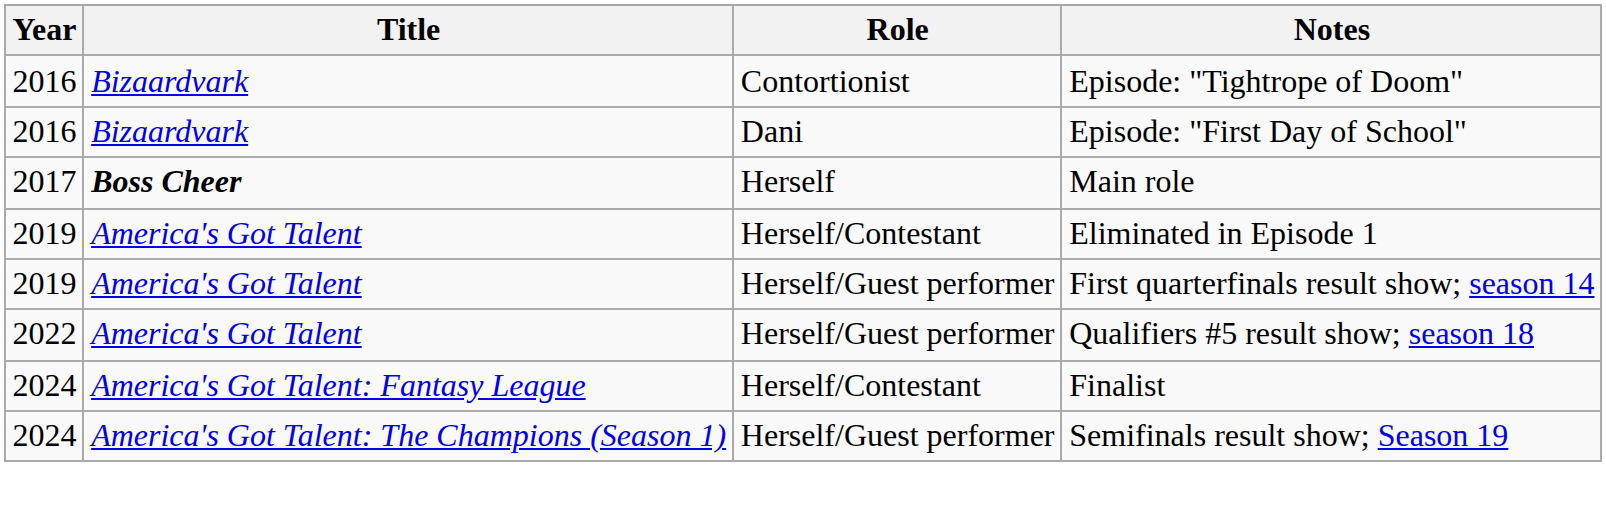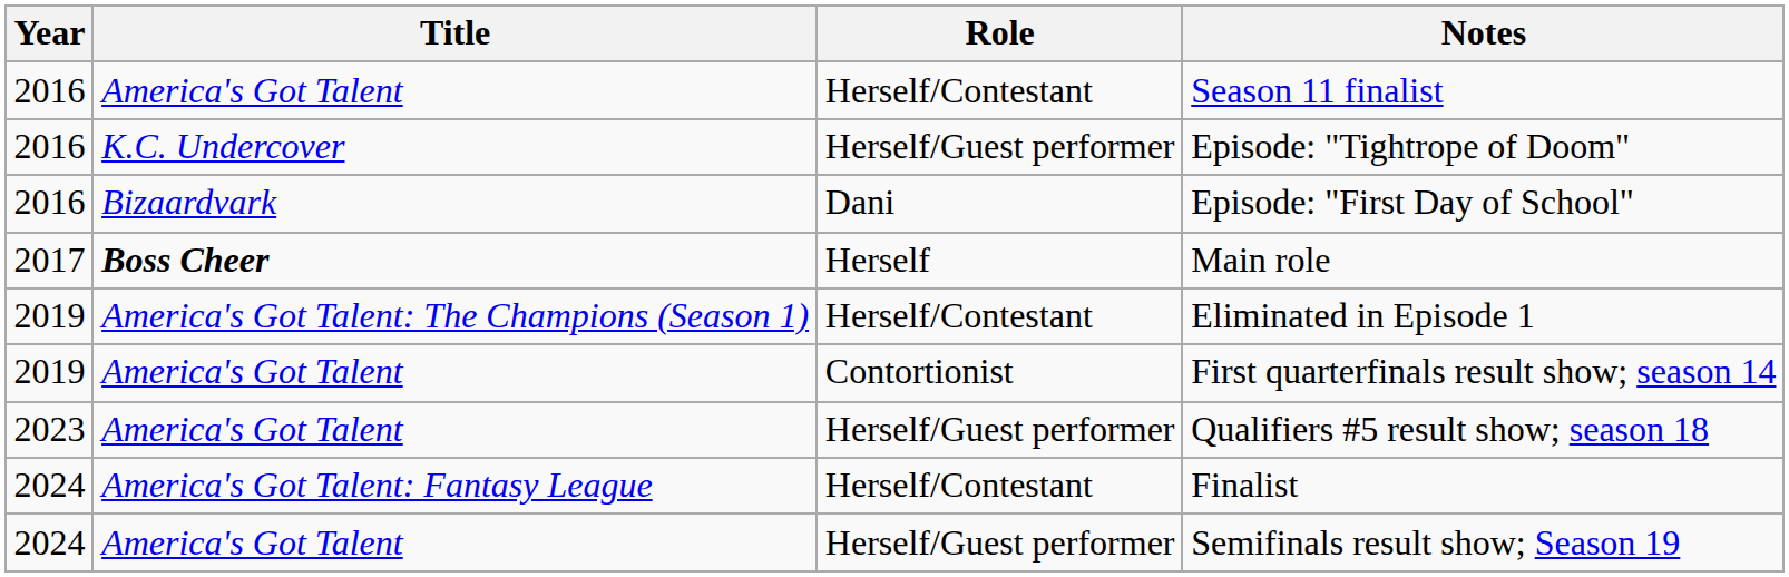+ row: 2016 | America's Got Talent | Herself/Contestant | Season 11 finalist
Episode: "Tightrope of Doom" | Title: Bizaardvark -> K.C. Undercover
Episode: "Tightrope of Doom" | Role: Contortionist -> Herself/Guest performer
Eliminated in Episode 1 | Title: America's Got Talent -> America's Got Talent: The Champions (Season 1)
First quarterfinals result show; season 14 | Role: Herself/Guest performer -> Contortionist
Qualifiers #5 result show; season 18 | Year: 2022 -> 2023
Semifinals result show; Season 19 | Title: America's Got Talent: The Champions (Season 1) -> America's Got Talent
